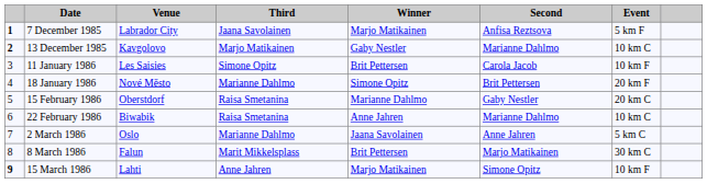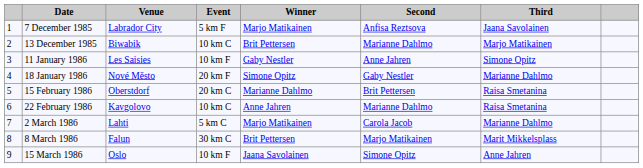columns swapped: Event <-> Third
7 December 1985 | column 1: bold -> normal
13 December 1985 | column 1: bold -> normal
13 December 1985 | Venue: Kavgolovo -> Biwabik
13 December 1985 | Winner: Gaby Nestler -> Brit Pettersen
11 January 1986 | Winner: Brit Pettersen -> Gaby Nestler
11 January 1986 | Second: Carola Jacob -> Anne Jahren
18 January 1986 | Second: Brit Pettersen -> Gaby Nestler
15 February 1986 | Second: Gaby Nestler -> Brit Pettersen
22 February 1986 | Venue: Biwabik -> Kavgolovo
2 March 1986 | Venue: Oslo -> Lahti
2 March 1986 | Winner: Jaana Savolainen -> Marjo Matikainen
2 March 1986 | Second: Anne Jahren -> Carola Jacob
15 March 1986 | column 1: bold -> normal
15 March 1986 | Venue: Lahti -> Oslo
15 March 1986 | Winner: Marjo Matikainen -> Jaana Savolainen
